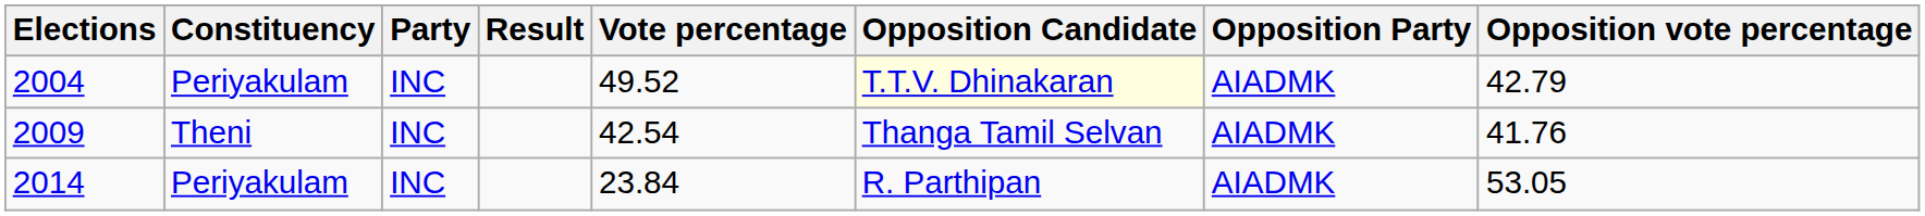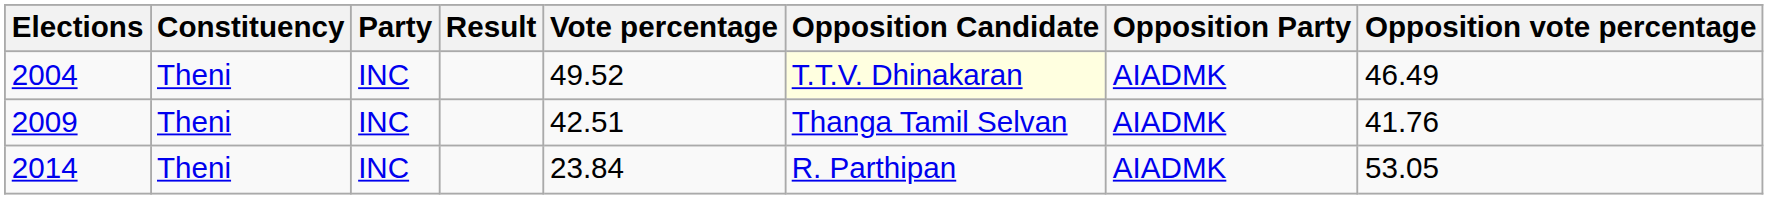2004 | Constituency: Periyakulam -> Theni
2004 | Opposition vote percentage: 42.79 -> 46.49
2009 | Vote percentage: 42.54 -> 42.51
2014 | Constituency: Periyakulam -> Theni
